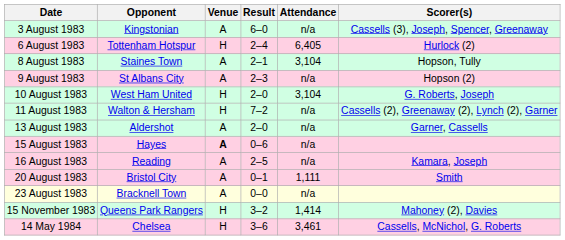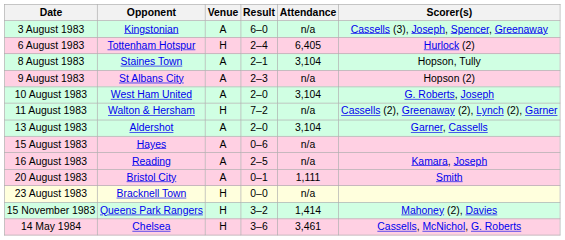10 August 1983 | Venue: H -> A
13 August 1983 | Attendance: n/a -> 3,104
15 August 1983 | Venue: bold -> normal
23 August 1983 | Venue: A -> H
